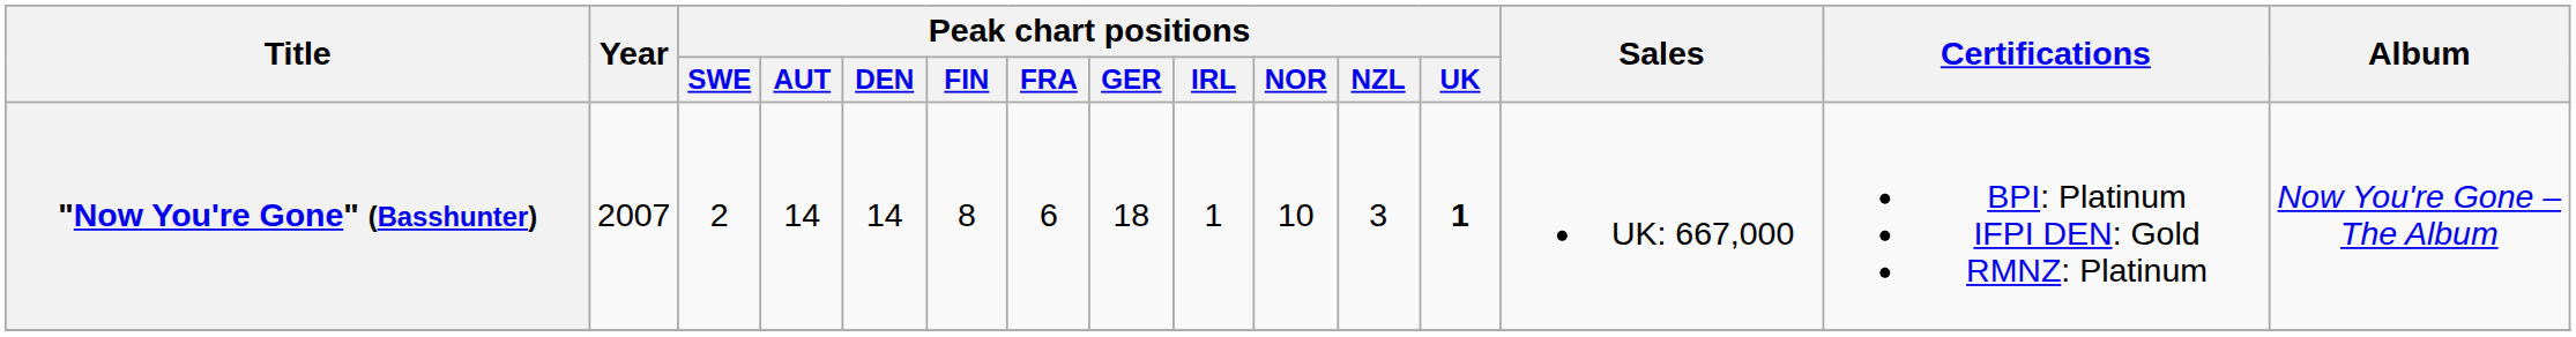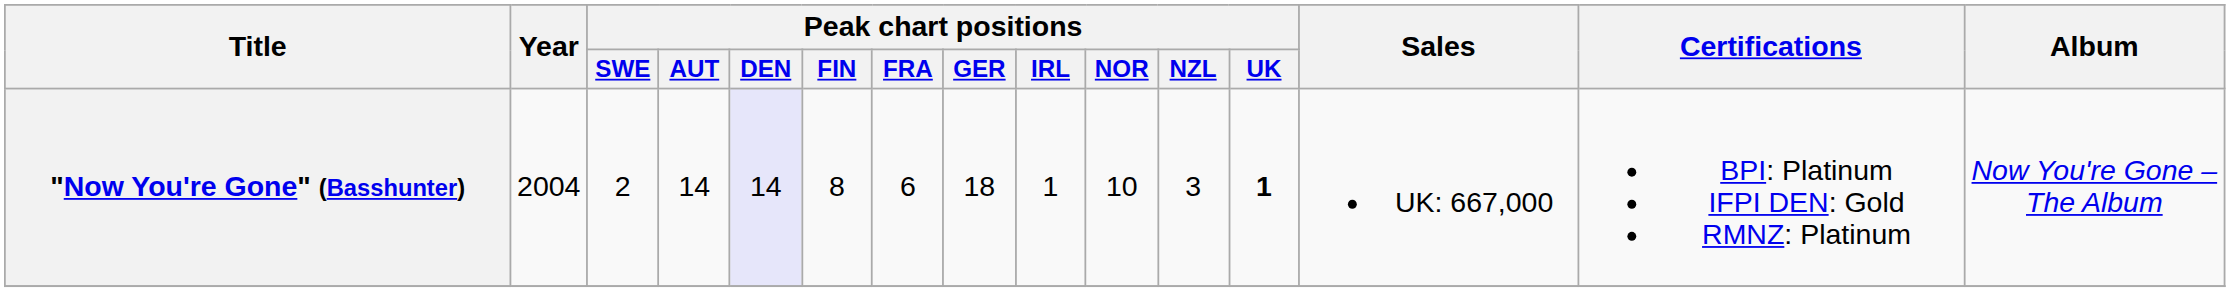"Now You're Gone" (Basshunter) | Year: 2007 -> 2004
"Now You're Gone" (Basshunter) | Peak chart positions / DEN: no background -> lavender background
